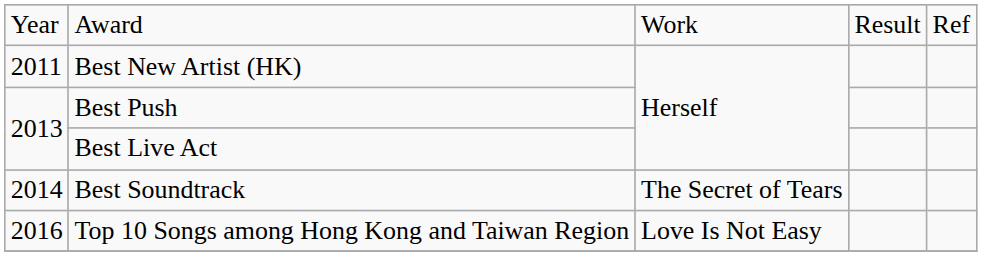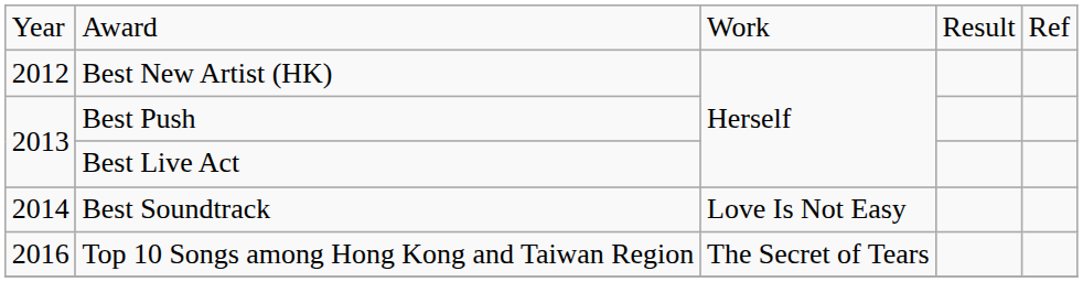Best New Artist (HK) | column 1: 2011 -> 2012
Best Soundtrack | column 3: The Secret of Tears -> Love Is Not Easy
Top 10 Songs among Hong Kong and Taiwan Region | column 3: Love Is Not Easy -> The Secret of Tears
